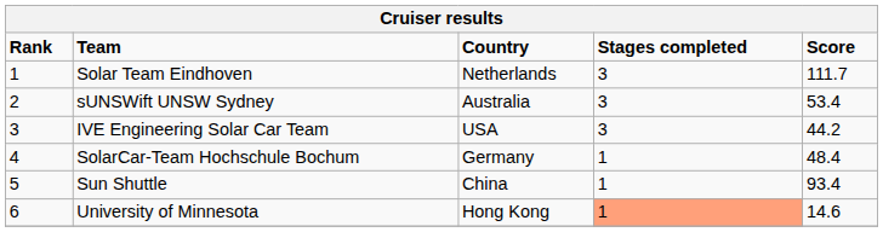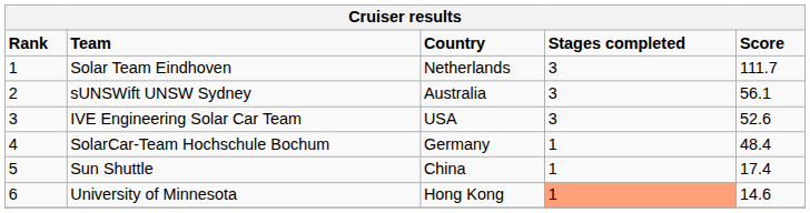sUNSWift UNSW Sydney | Score: 53.4 -> 56.1
IVE Engineering Solar Car Team | Score: 44.2 -> 52.6
Sun Shuttle | Score: 93.4 -> 17.4
